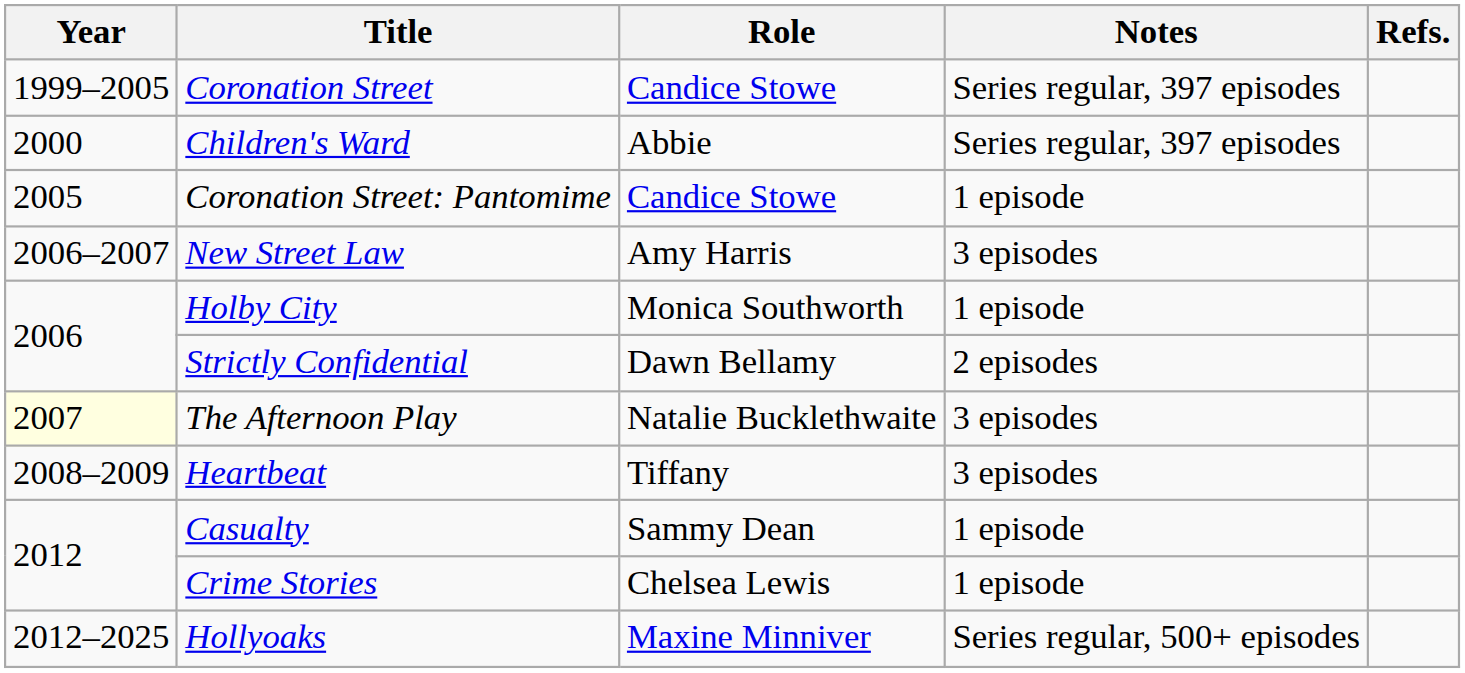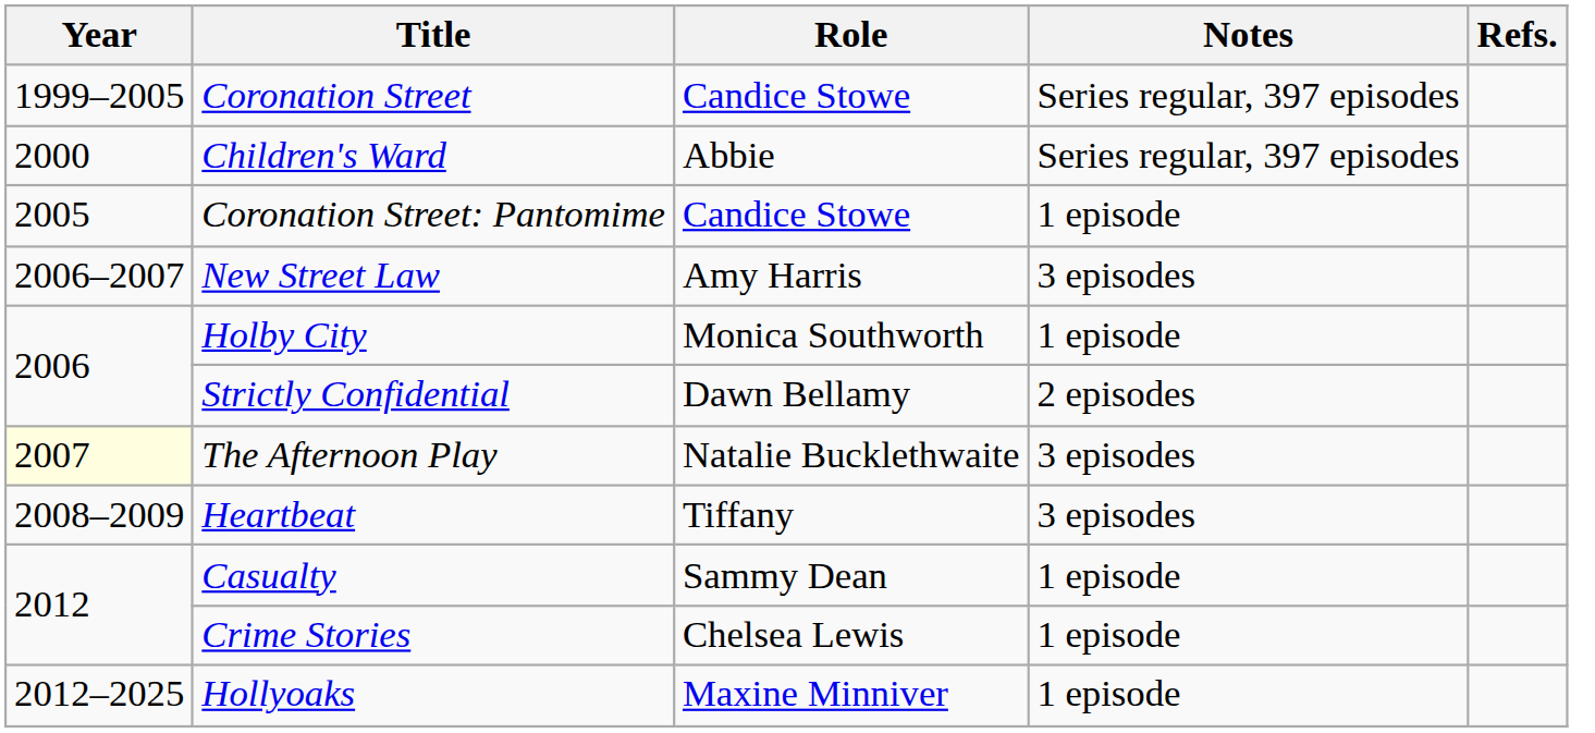Hollyoaks | Notes: Series regular, 500+ episodes -> 1 episode
